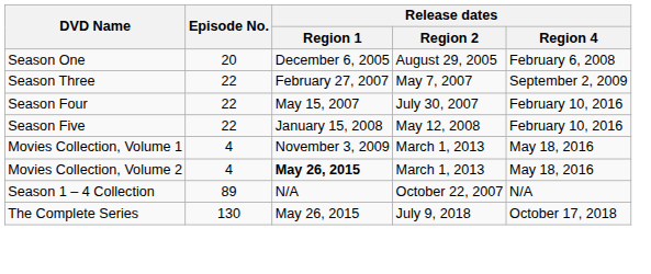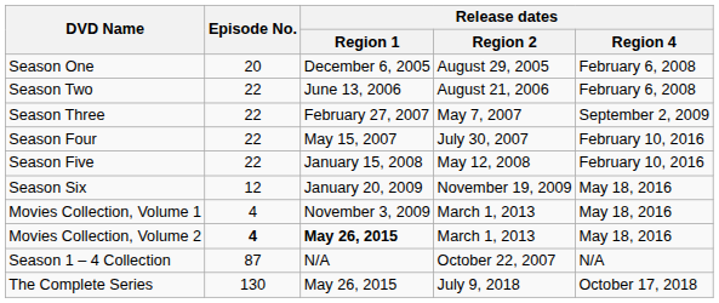+ row: Season Two | 22 | June 13, 2006 | August 21, 2006 | February 6, 2008
+ row: Season Six | 12 | January 20, 2009 | November 19, 2009 | May 18, 2016
Movies Collection, Volume 2 | Episode No.: normal -> bold
Season 1 – 4 Collection | Episode No.: 89 -> 87
